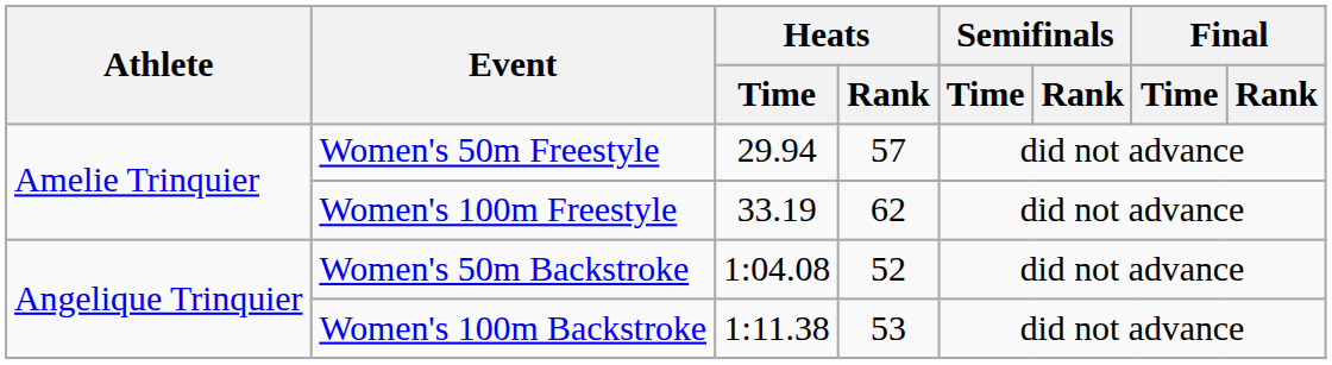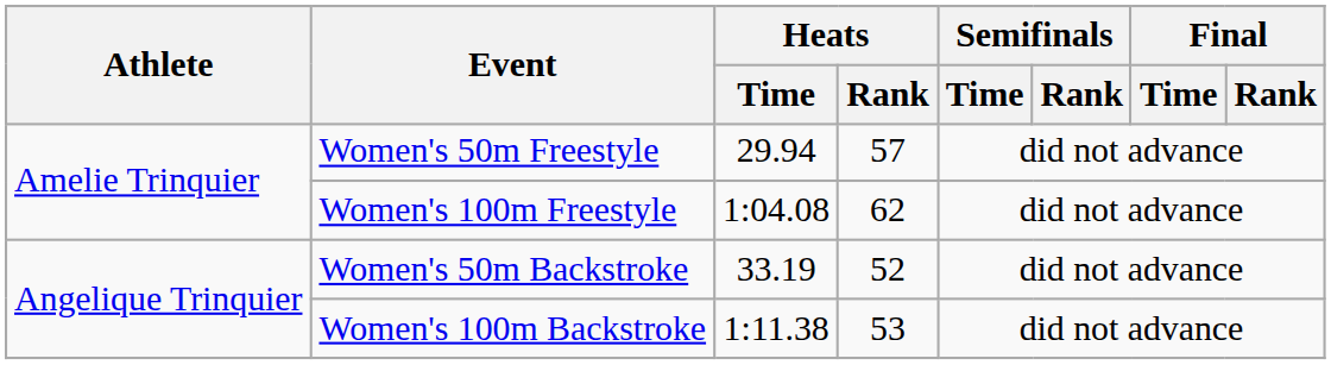Women's 100m Freestyle | Heats / Time: 33.19 -> 1:04.08
Women's 50m Backstroke | Heats / Time: 1:04.08 -> 33.19
